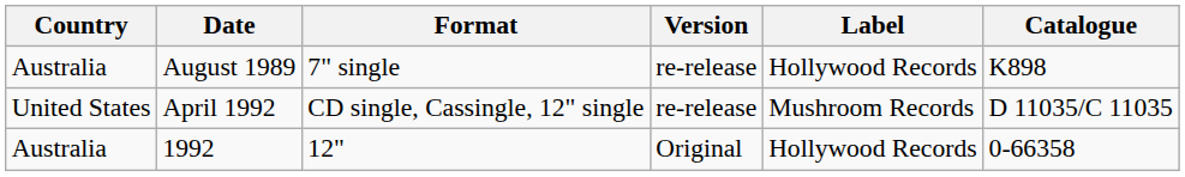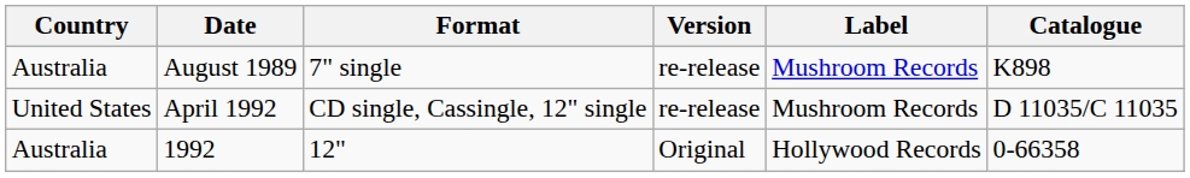August 1989 | Label: Hollywood Records -> Mushroom Records
